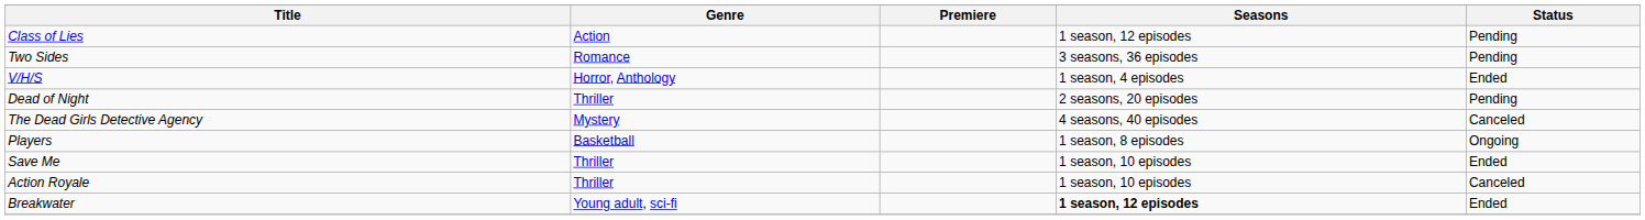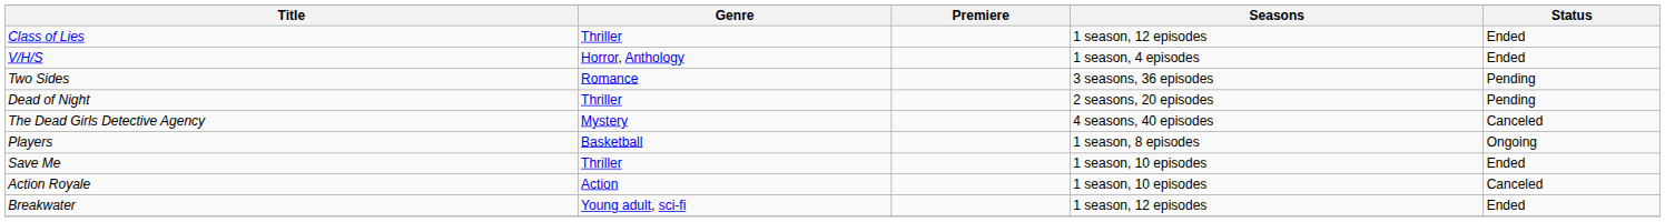Class of Lies | Genre: Action -> Thriller
Class of Lies | Status: Pending -> Ended
rows swapped: V/H/S <-> Two Sides
Action Royale | Genre: Thriller -> Action
Breakwater | Seasons: bold -> normal
